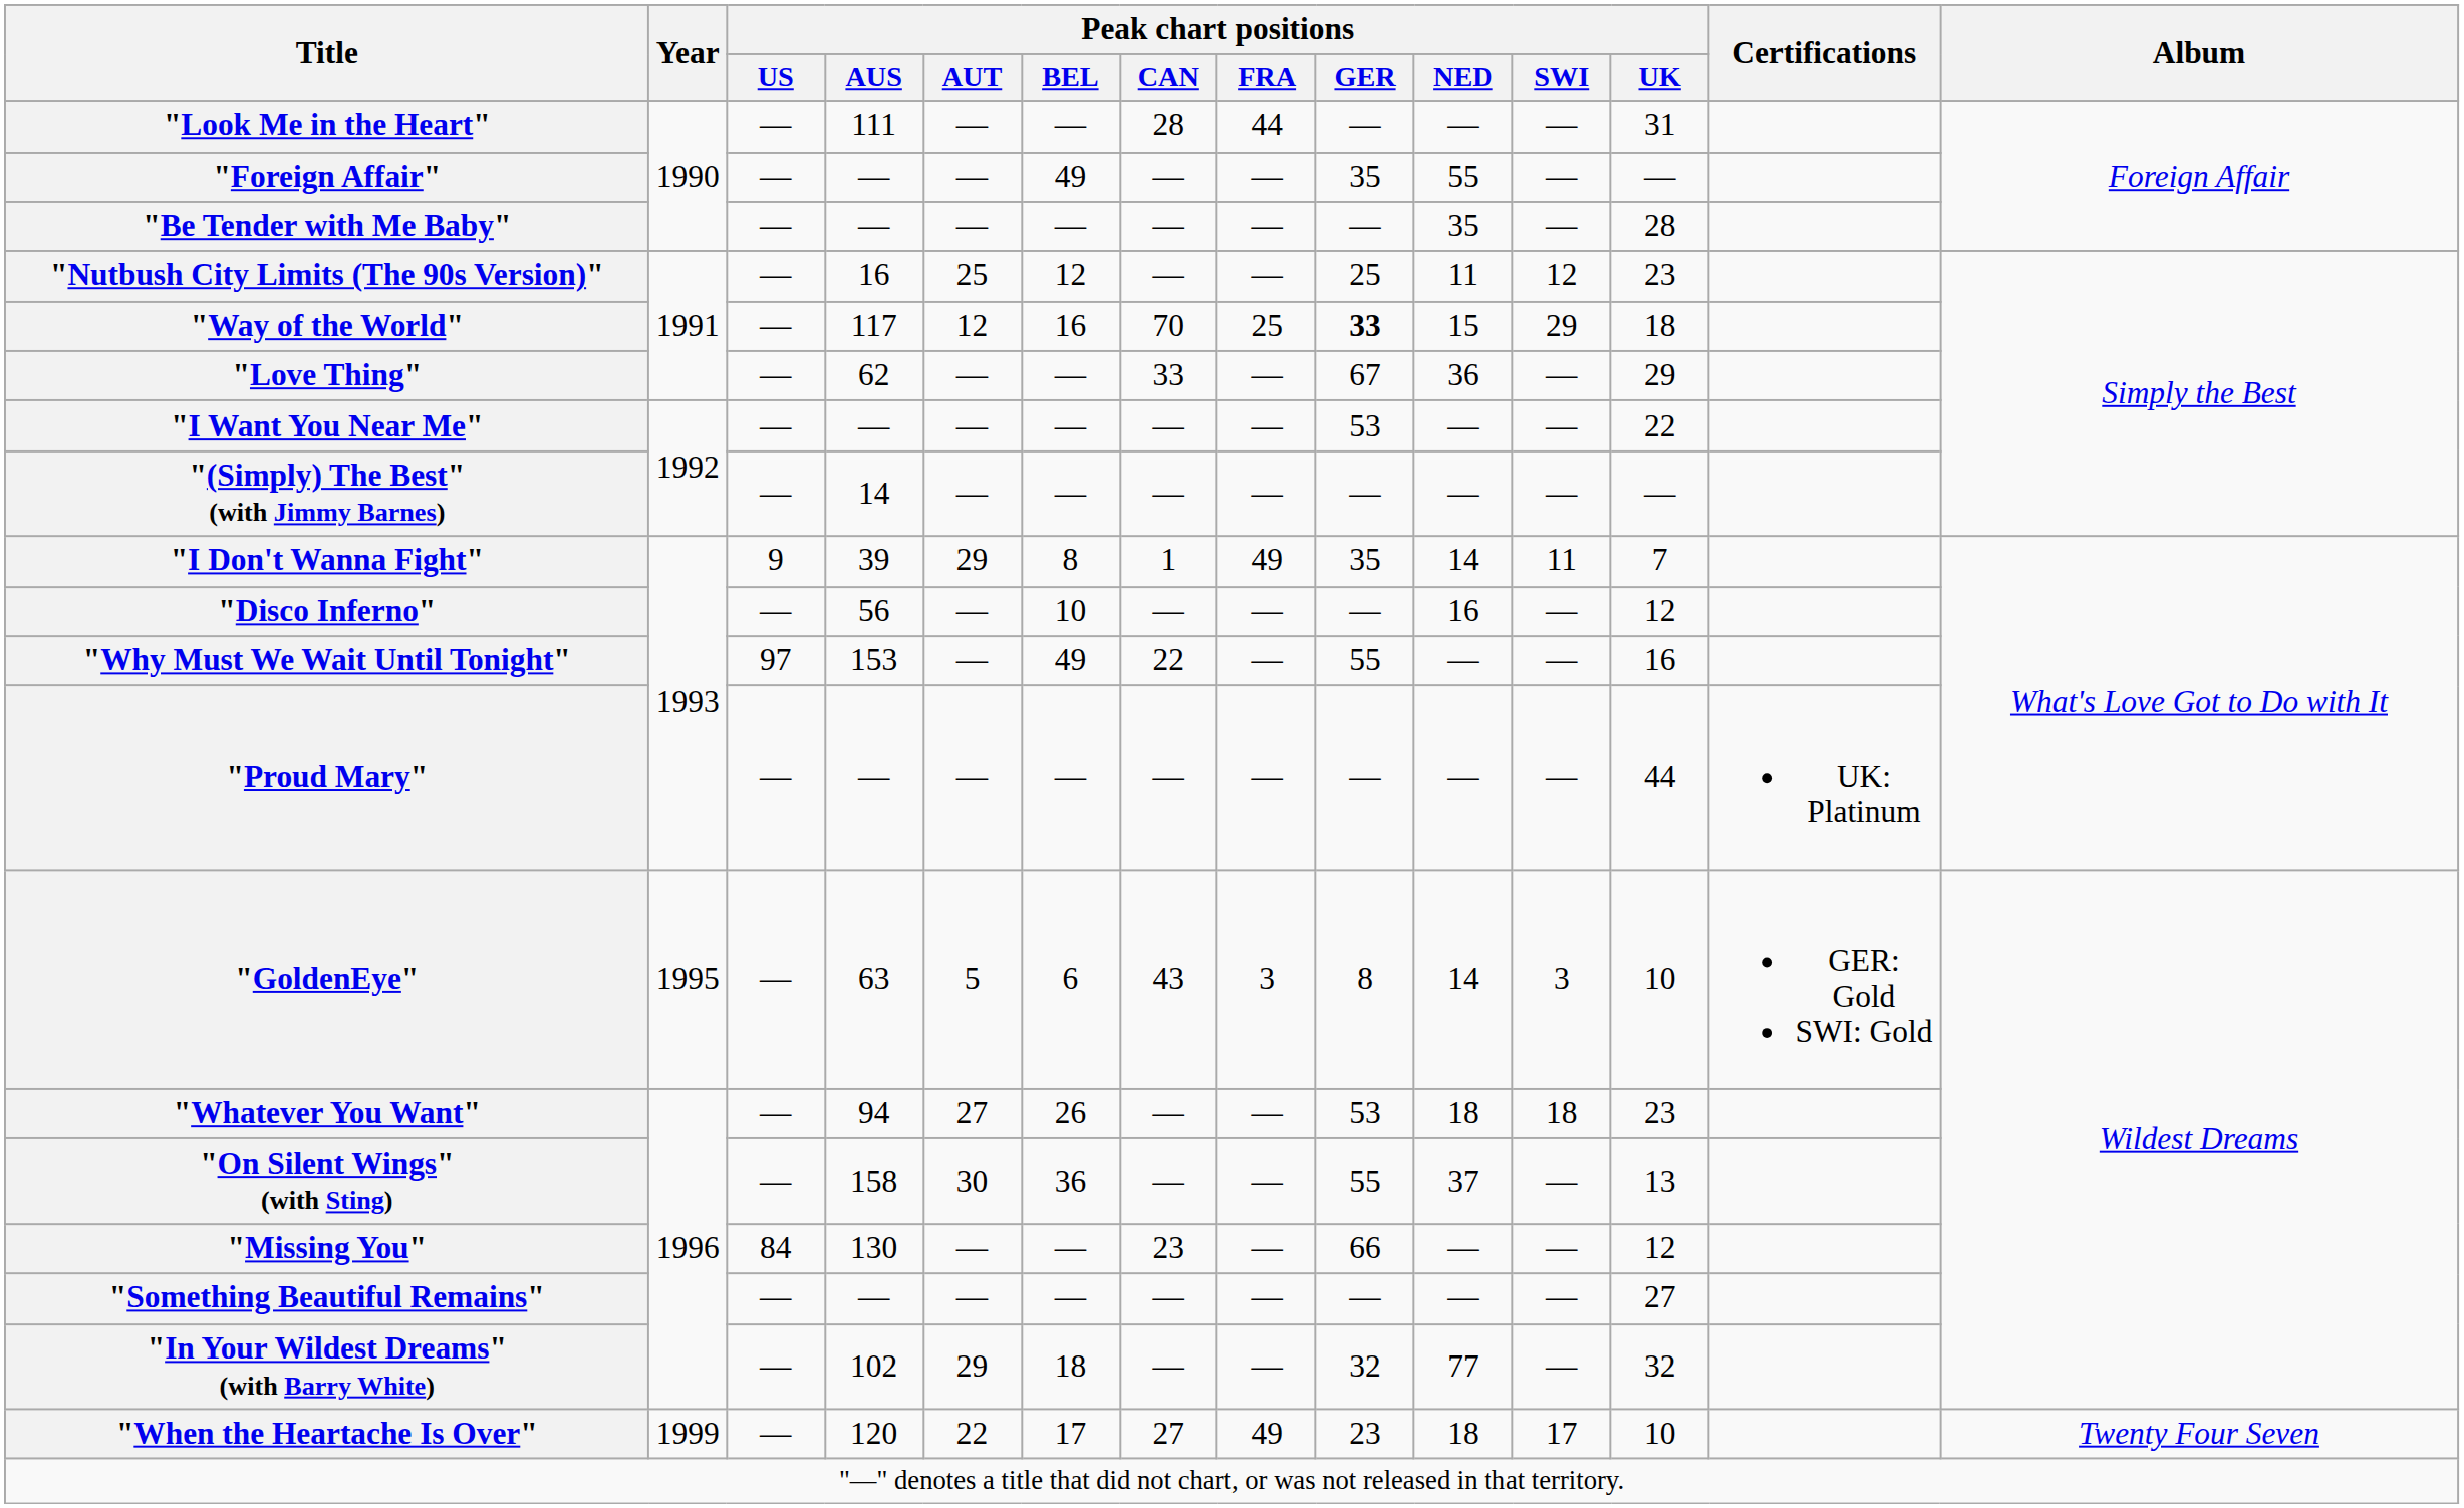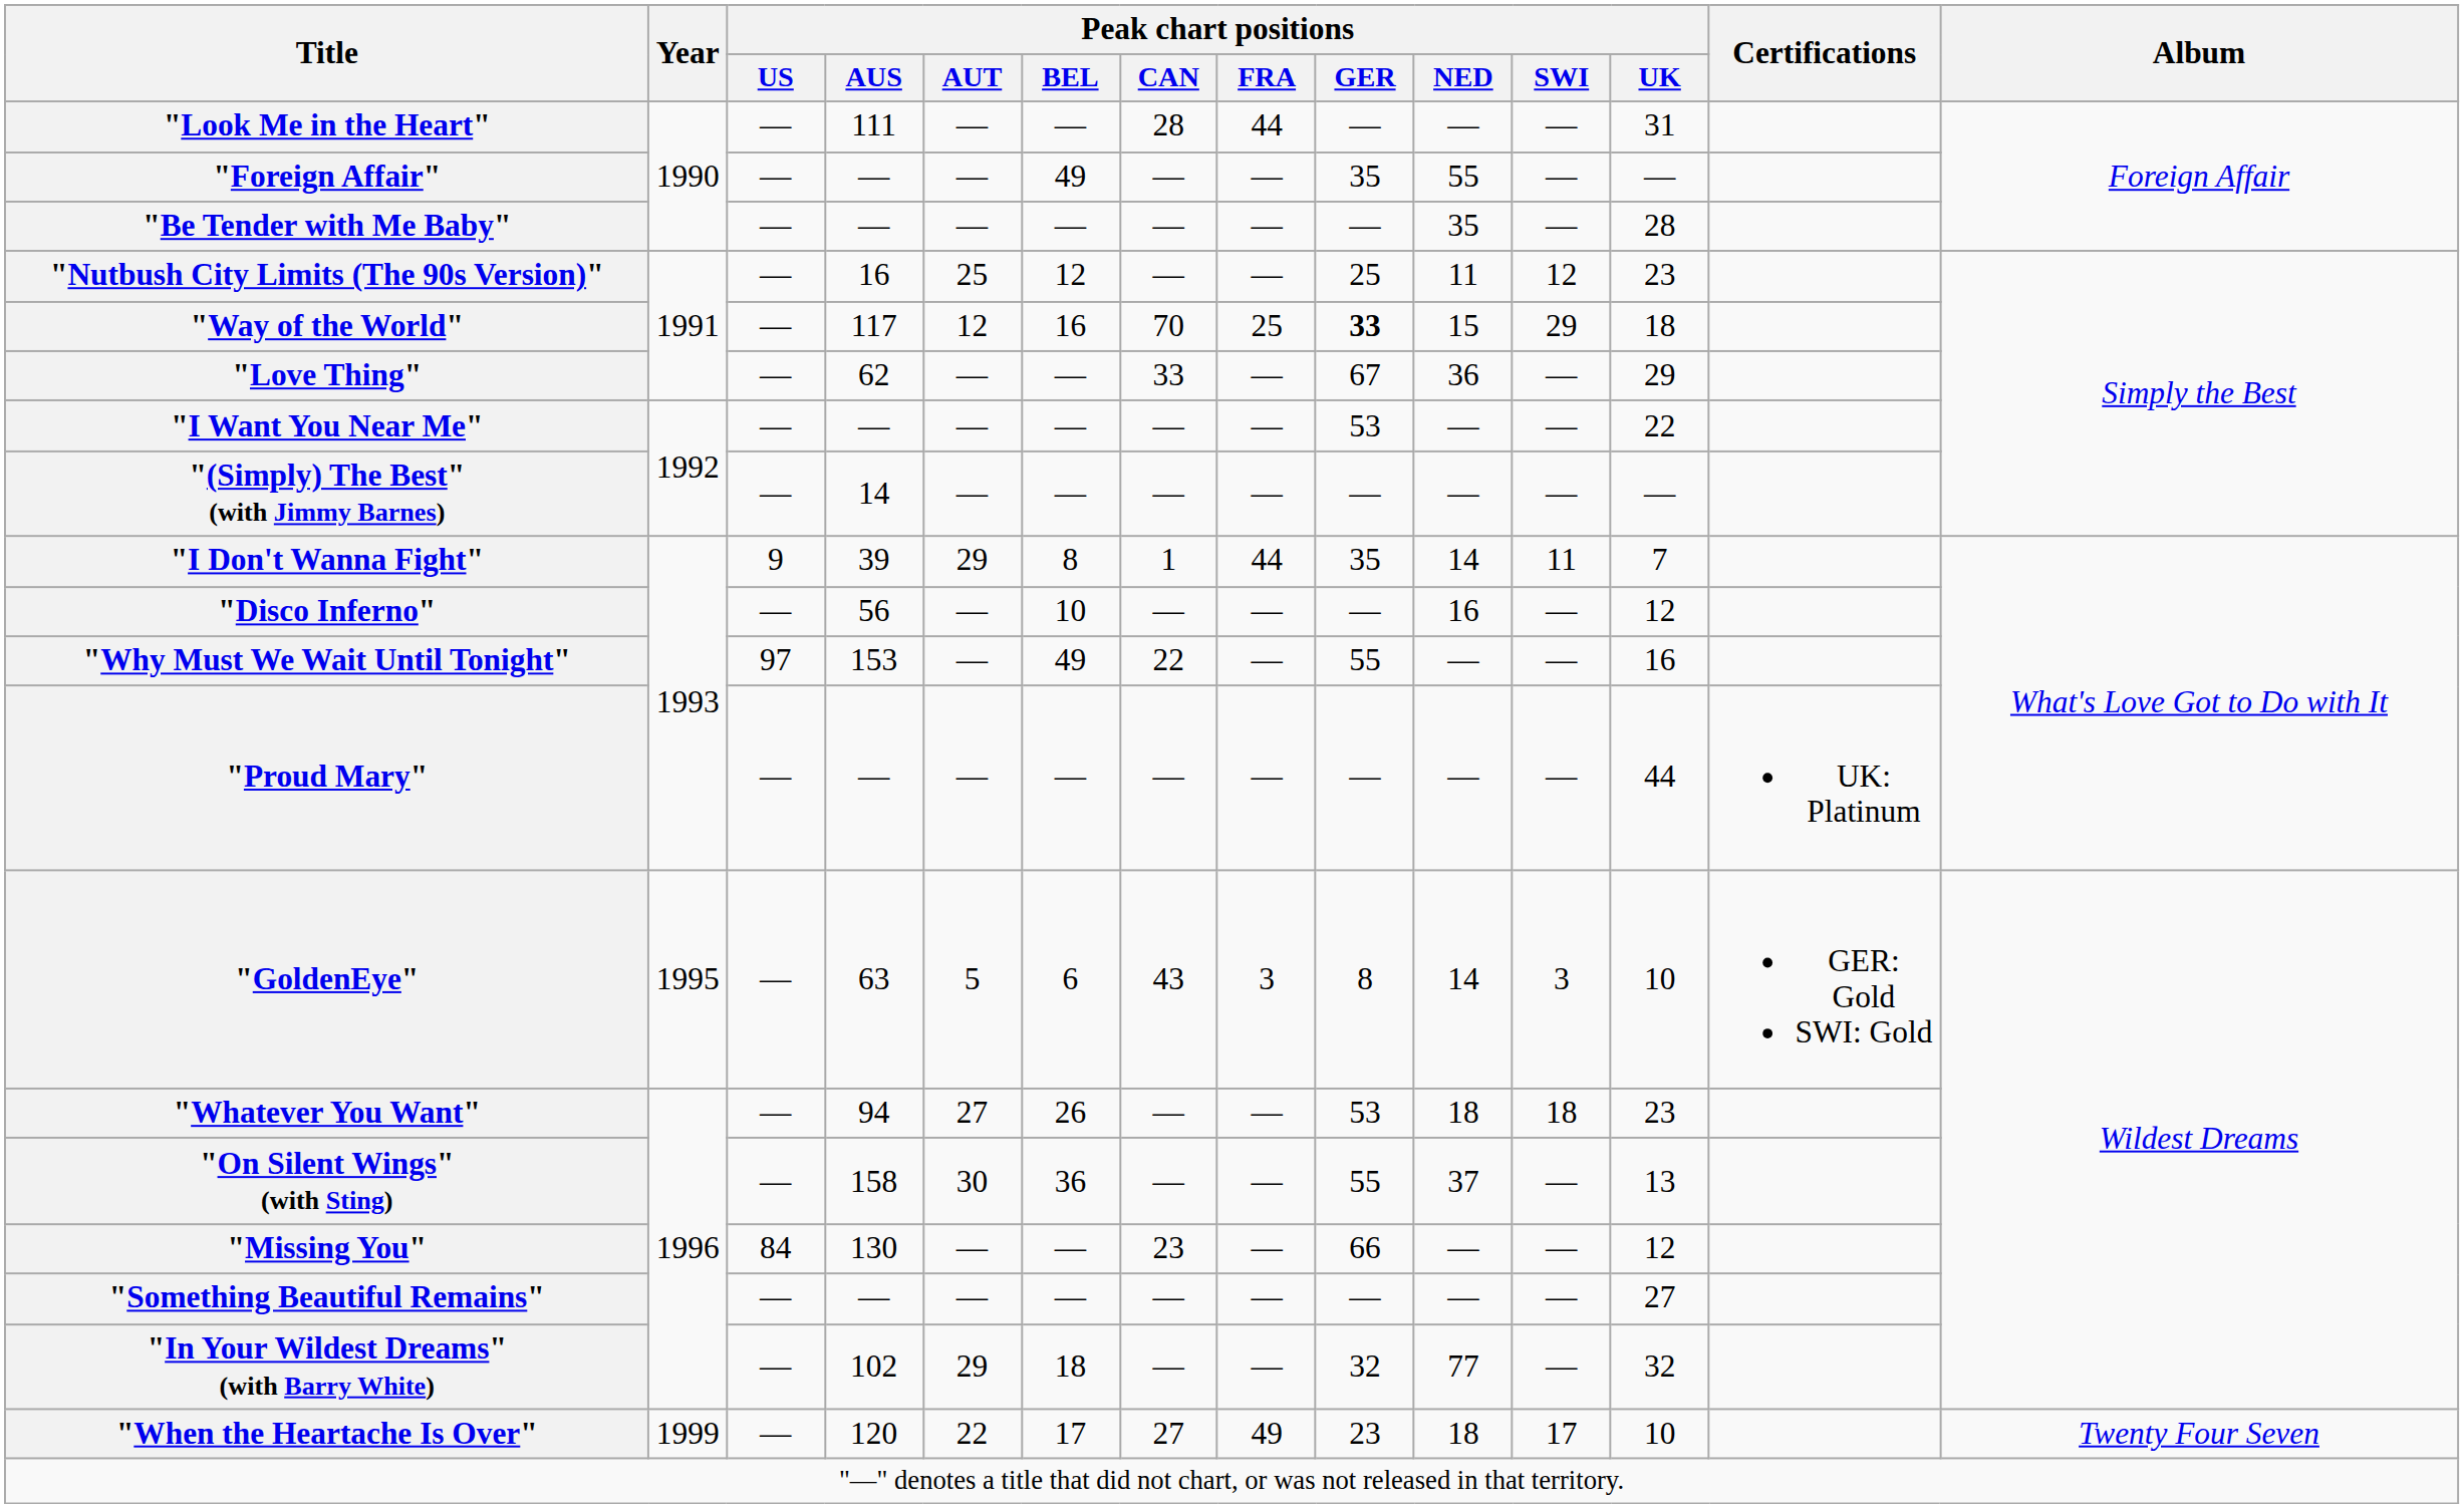"I Don't Wanna Fight" | Peak chart positions / FRA: 49 -> 44
